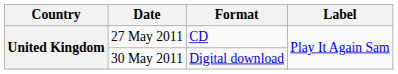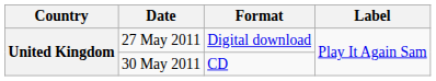27 May 2011 | Format: CD -> Digital download
30 May 2011 | Format: Digital download -> CD
